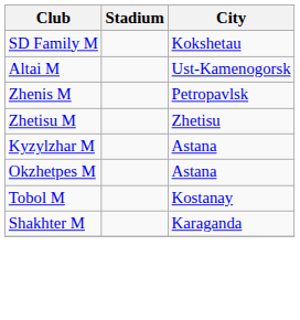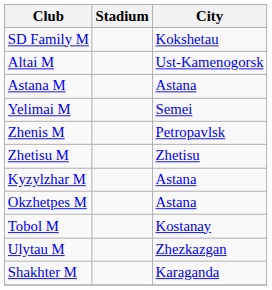+ row: Astana M | Astana
+ row: Yelimai M | Semei
+ row: Ulytau M | Zhezkazgan
